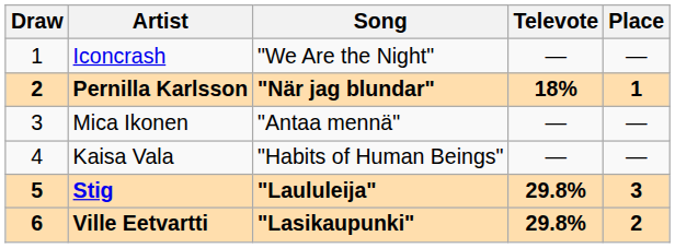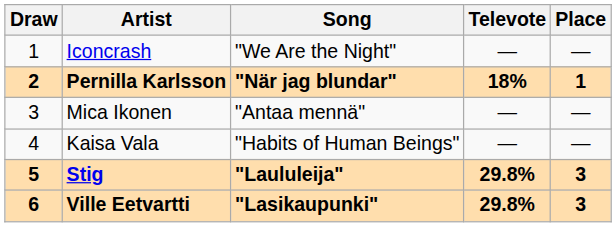Ville Eetvartti | Place: 2 -> 3
